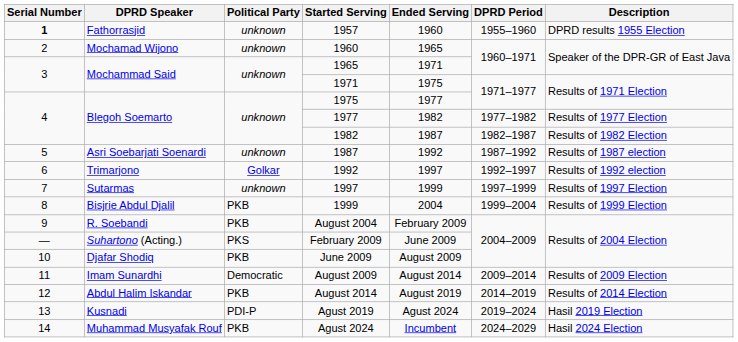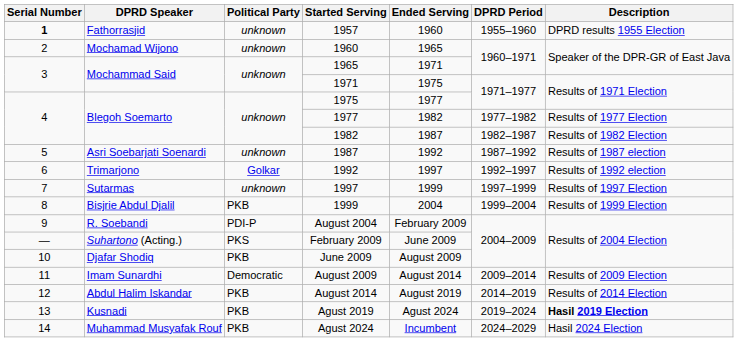August 2004 | Political Party: PKB -> PDI-P
Agust 2019 | Political Party: PDI-P -> PKB
Agust 2019 | Description: normal -> bold
